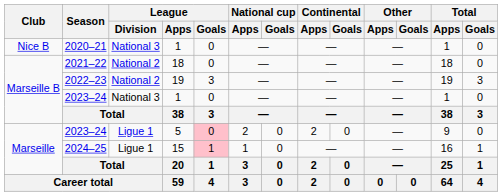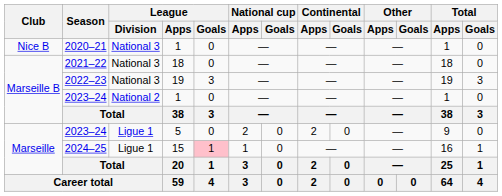2021–22 | League / Division: National 2 -> National 3
2022–23 | League / Division: National 2 -> National 3
2023–24 / 1 | League / Division: National 3 -> National 2
2023–24 / 5 | League / Goals: pink background -> no background
